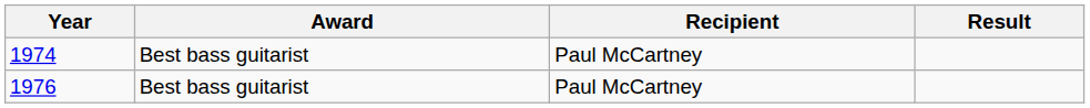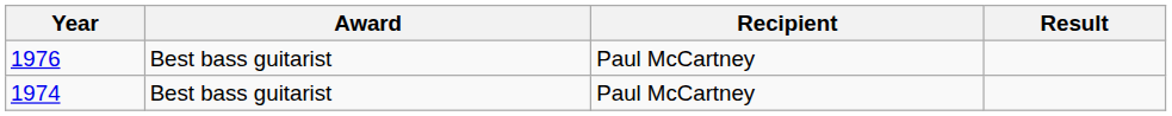rows swapped: 1974 <-> 1976
